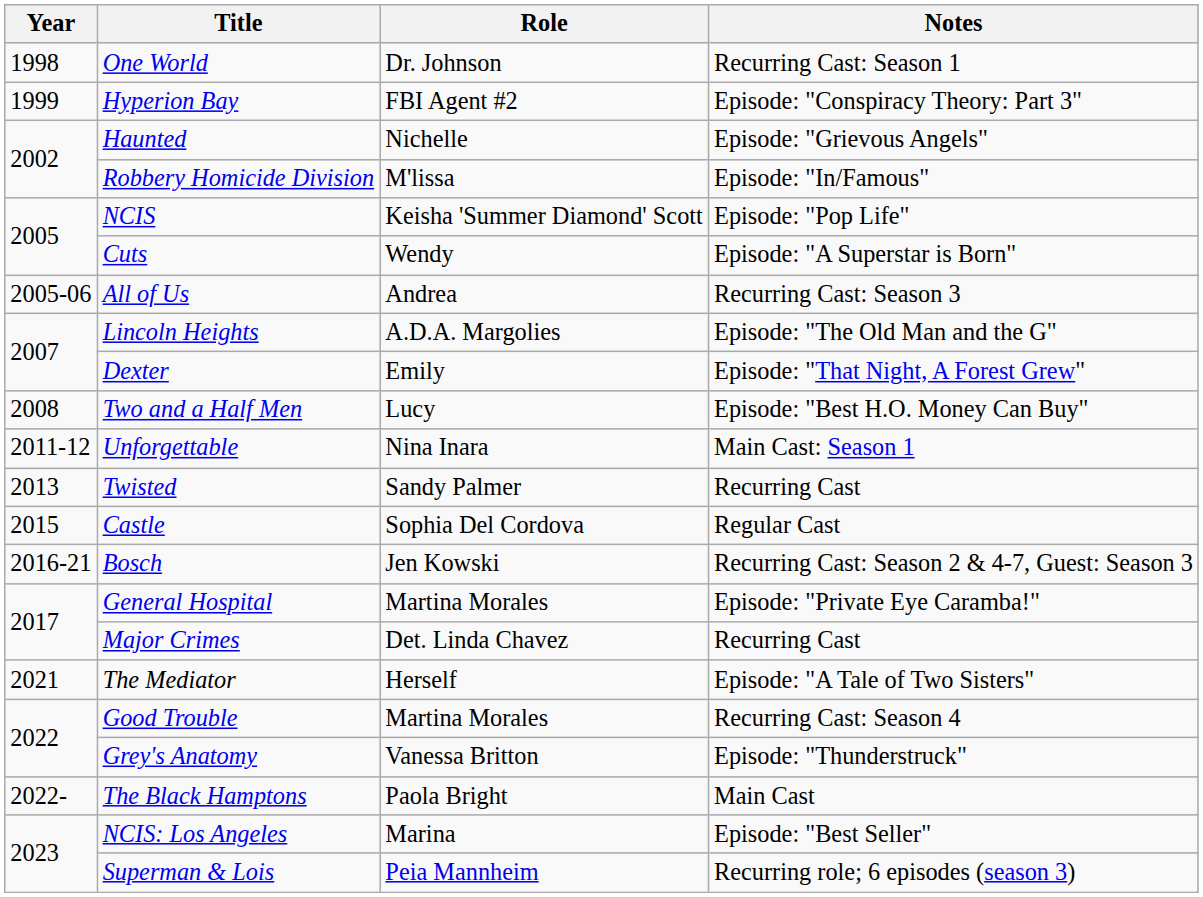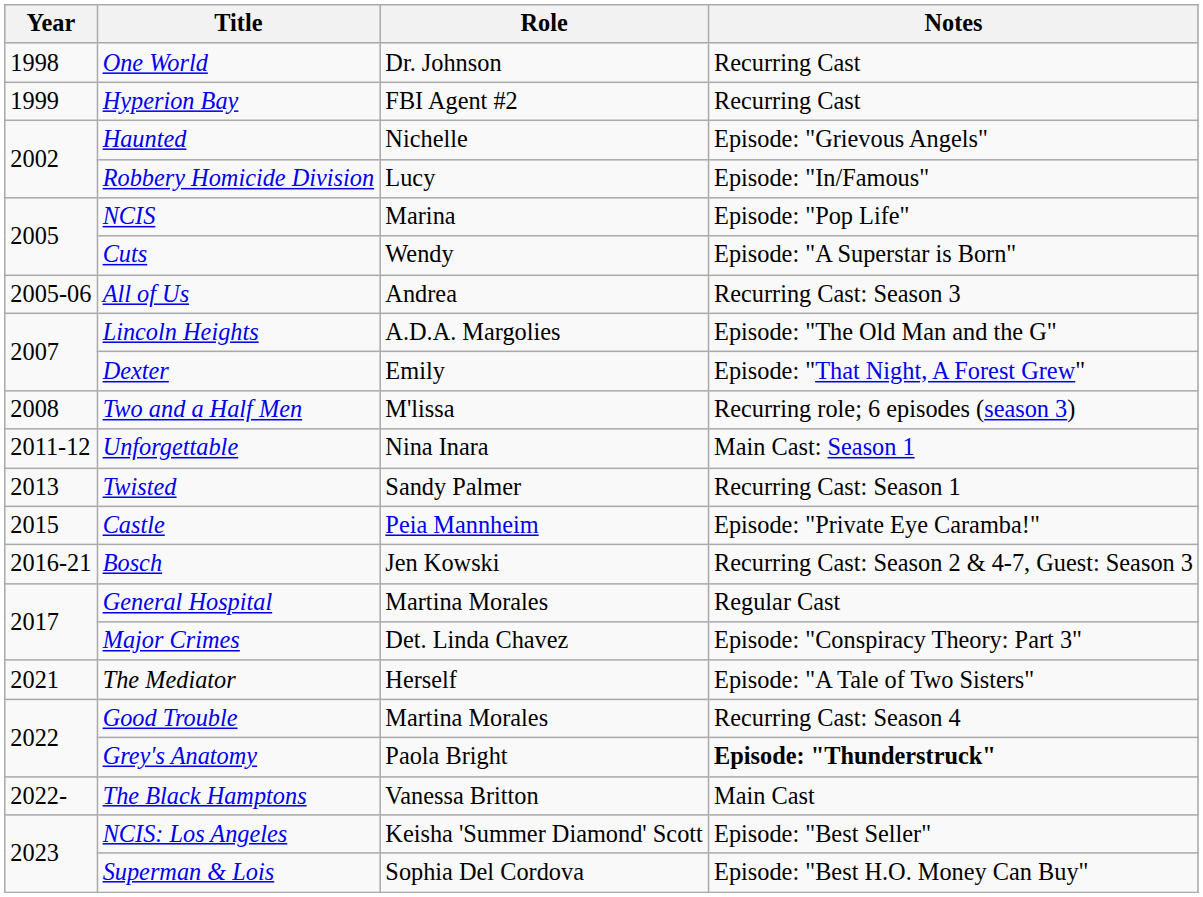One World | Notes: Recurring Cast: Season 1 -> Recurring Cast
Hyperion Bay | Notes: Episode: "Conspiracy Theory: Part 3" -> Recurring Cast
Robbery Homicide Division | Role: M'lissa -> Lucy
NCIS | Role: Keisha 'Summer Diamond' Scott -> Marina
Two and a Half Men | Role: Lucy -> M'lissa
Two and a Half Men | Notes: Episode: "Best H.O. Money Can Buy" -> Recurring role; 6 episodes (season 3)
Twisted | Notes: Recurring Cast -> Recurring Cast: Season 1
Castle | Role: Sophia Del Cordova -> Peia Mannheim
Castle | Notes: Regular Cast -> Episode: "Private Eye Caramba!"
General Hospital | Notes: Episode: "Private Eye Caramba!" -> Regular Cast
Major Crimes | Notes: Recurring Cast -> Episode: "Conspiracy Theory: Part 3"
Grey's Anatomy | Role: Vanessa Britton -> Paola Bright
Grey's Anatomy | Notes: normal -> bold
The Black Hamptons | Role: Paola Bright -> Vanessa Britton
NCIS: Los Angeles | Role: Marina -> Keisha 'Summer Diamond' Scott
Superman & Lois | Role: Peia Mannheim -> Sophia Del Cordova
Superman & Lois | Notes: Recurring role; 6 episodes (season 3) -> Episode: "Best H.O. Money Can Buy"
